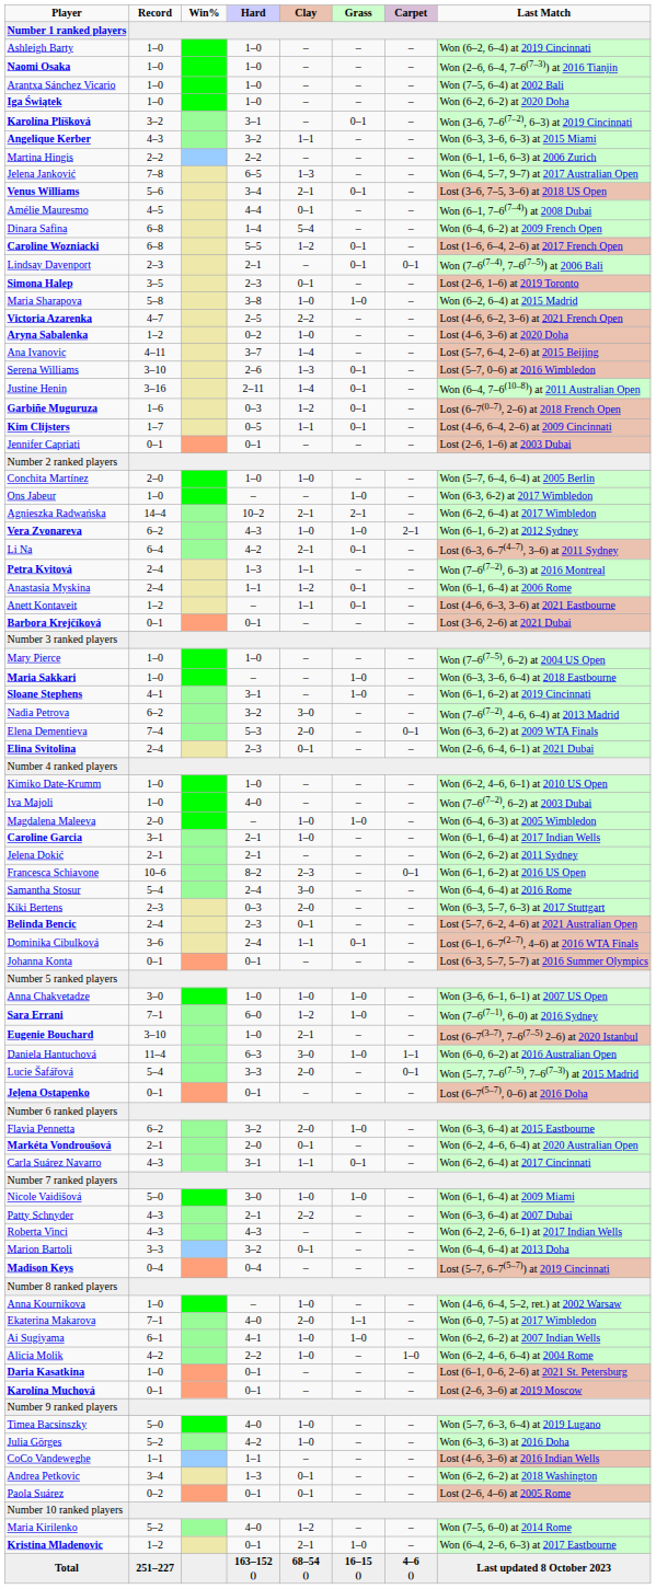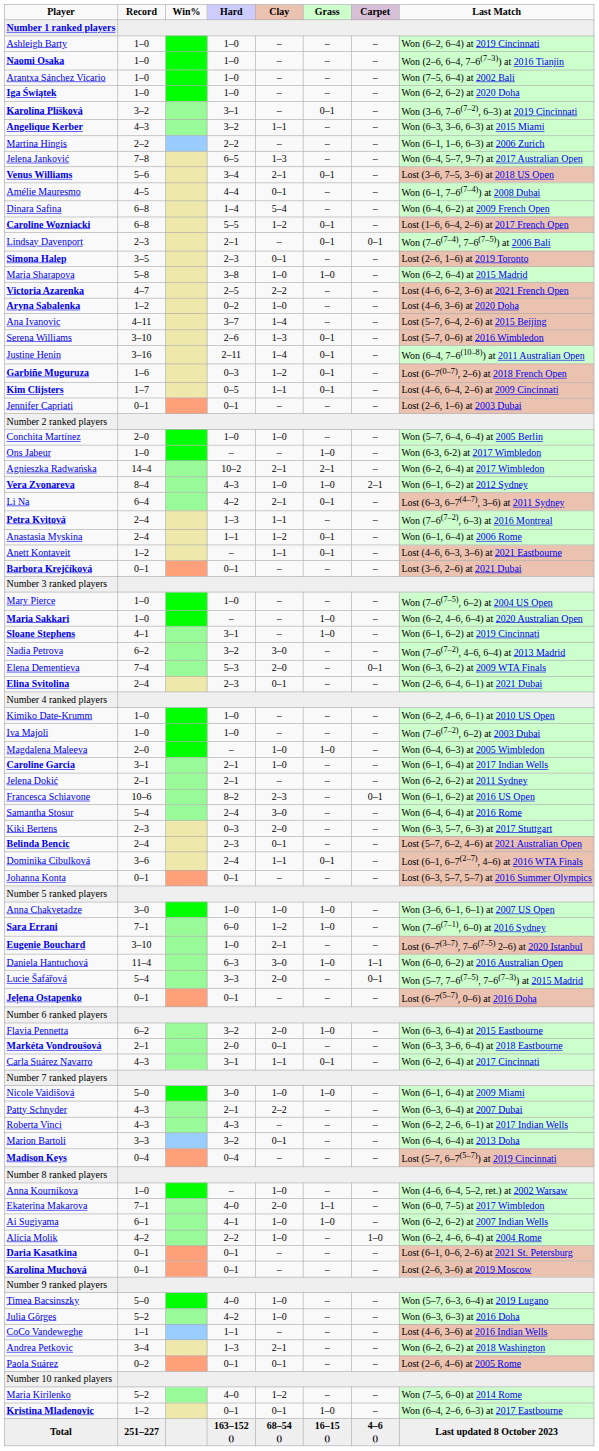Vera Zvonareva | Record: 6–2 -> 8–4
Maria Sakkari | Last Match: Won (6–3, 3–6, 6–4) at 2018 Eastbourne -> Won (6–2, 4–6, 6–4) at 2020 Australian Open
Iva Majoli | Hard: 4–0 -> 1–0
Markéta Vondroušová | Last Match: Won (6–2, 4–6, 6–4) at 2020 Australian Open -> Won (6–3, 3–6, 6–4) at 2018 Eastbourne
Daria Kasatkina | Record: 1–0 -> 0–1
Andrea Petkovic | Clay: 0–1 -> 2–1
Kristina Mladenovic | Clay: 2–1 -> 0–1
